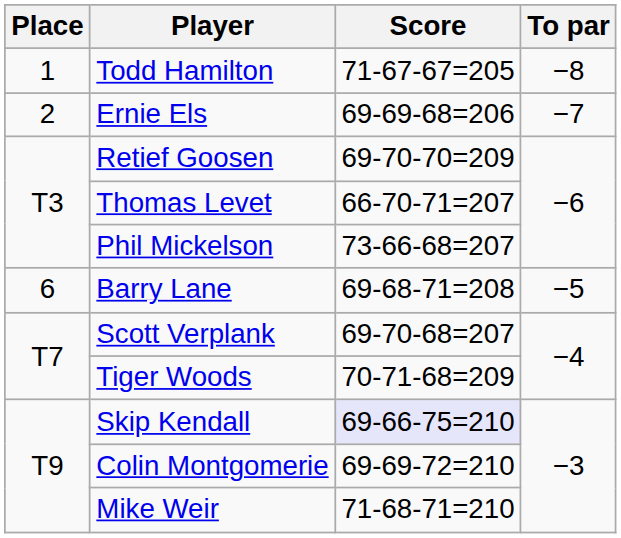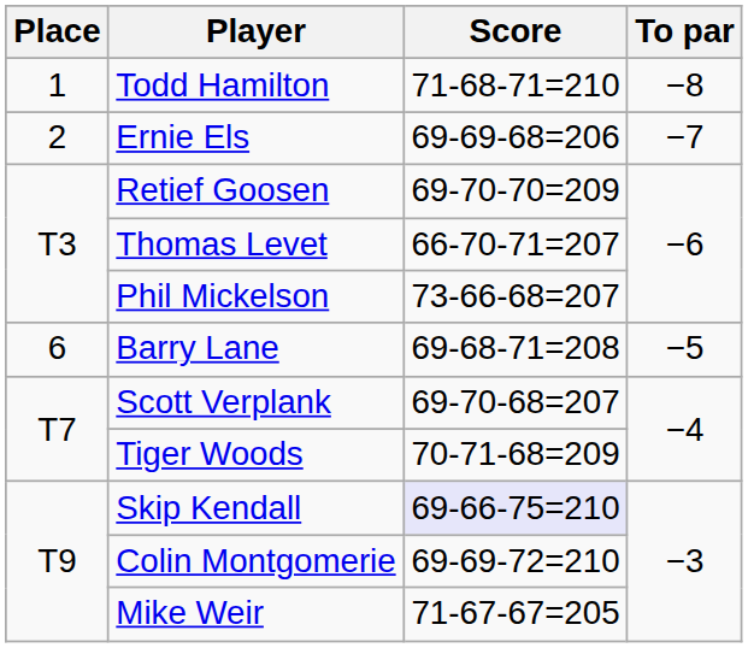Todd Hamilton | Score: 71-67-67=205 -> 71-68-71=210
Mike Weir | Score: 71-68-71=210 -> 71-67-67=205
